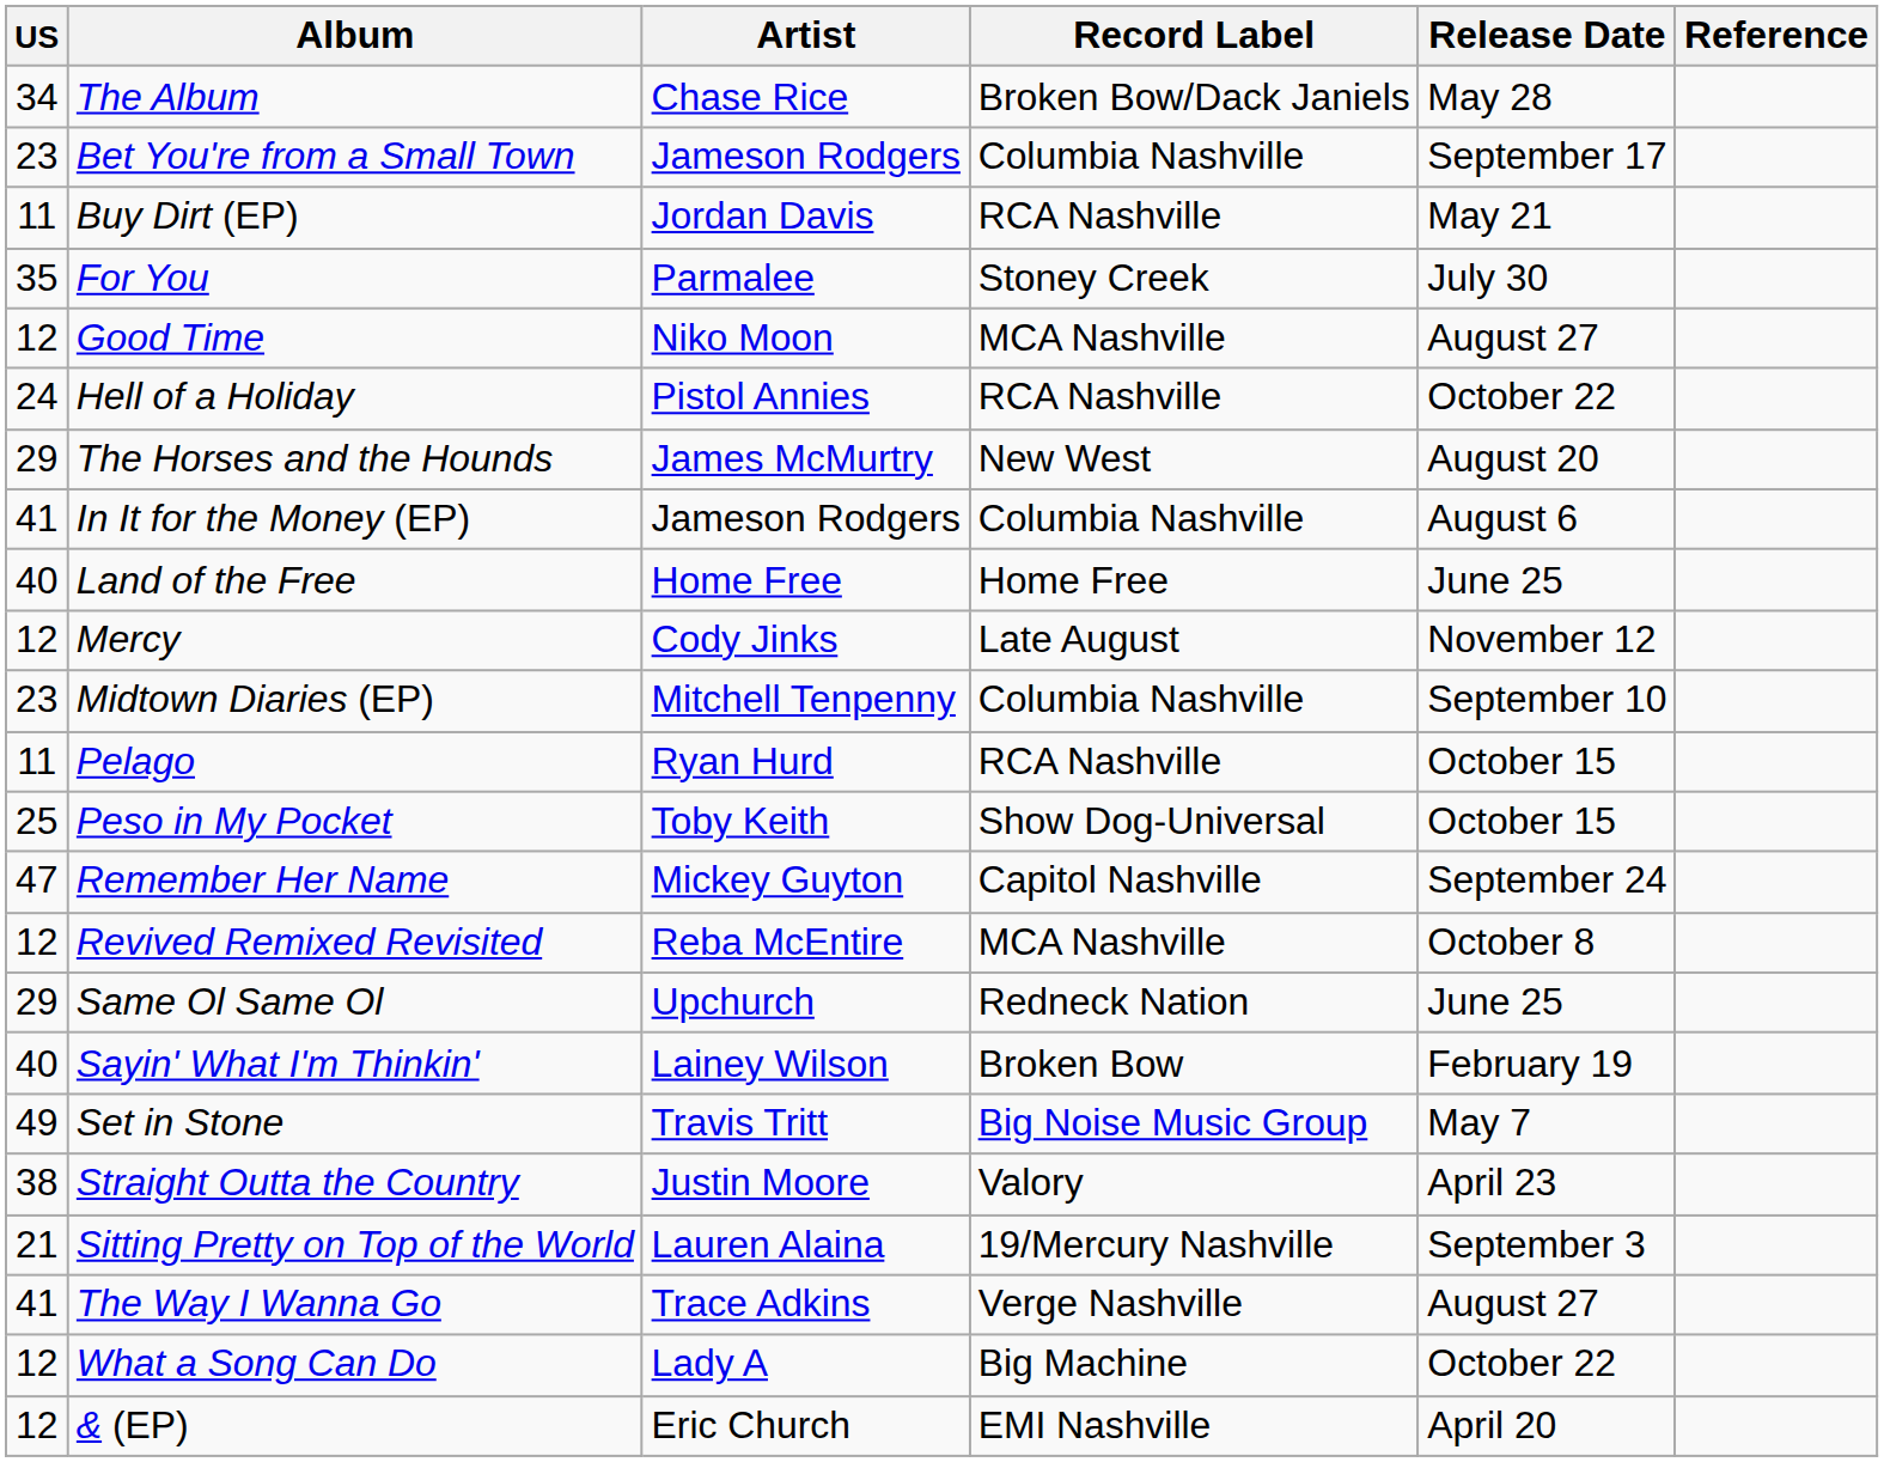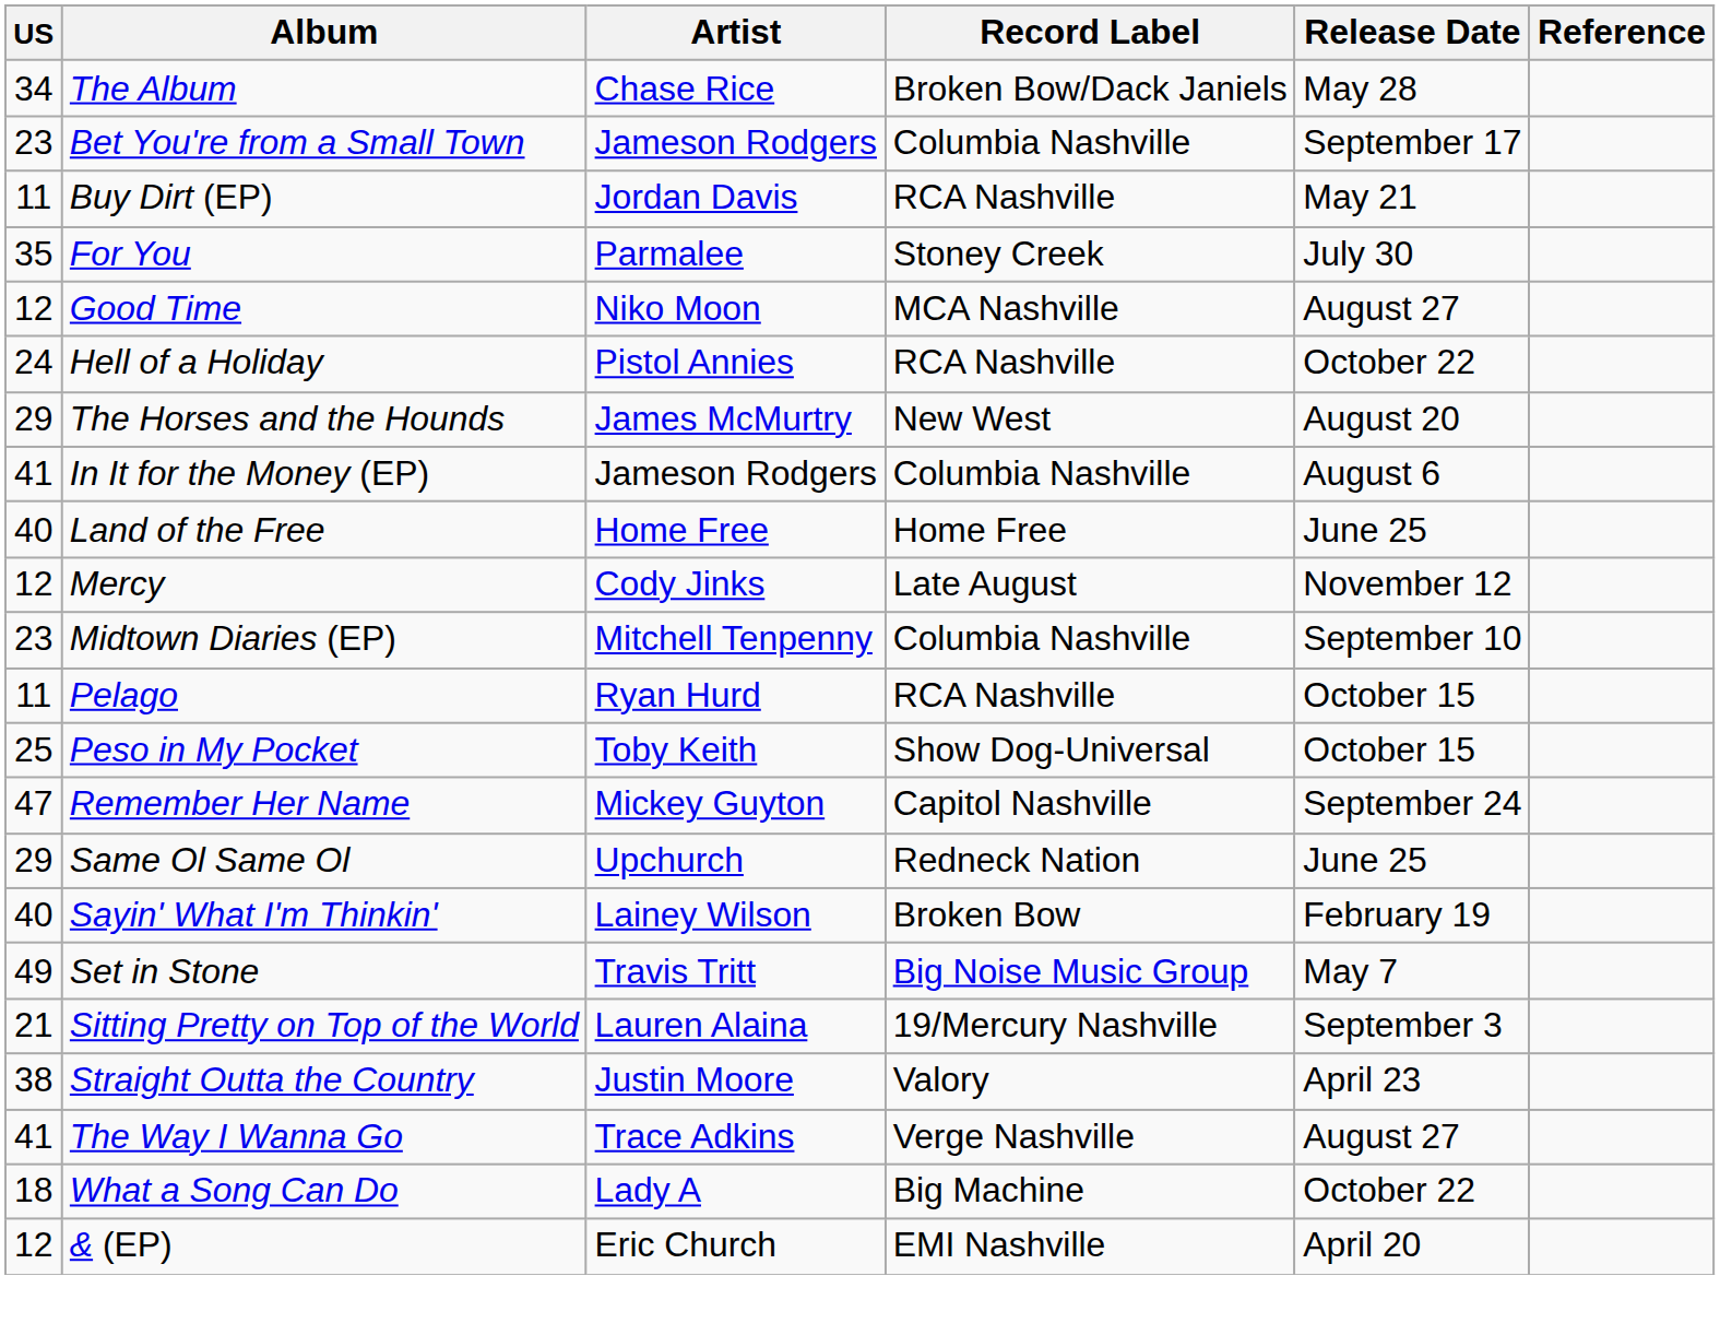- row: 12 | Revived Remixed Revisited | Reba McEntire | MCA Nashville | October 8
rows swapped: Sitting Pretty on Top of the World <-> Straight Outta the Country
What a Song Can Do | US: 12 -> 18
